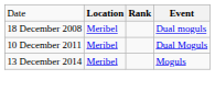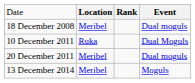10 December 2011 | column 2: Meribel -> Ruka
+ row: 20 December 2011 | Meribel | Dual moguls
